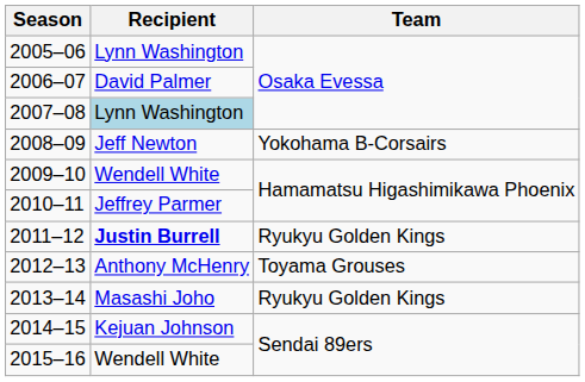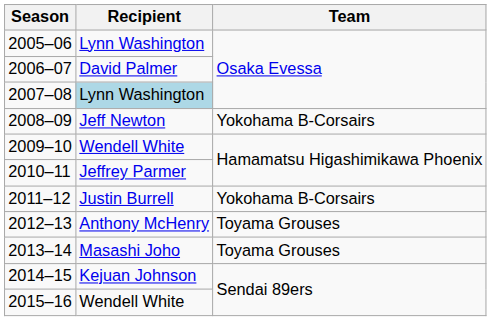2011–12 | Recipient: bold -> normal
2011–12 | Team: Ryukyu Golden Kings -> Yokohama B-Corsairs
2013–14 | Team: Ryukyu Golden Kings -> Toyama Grouses
